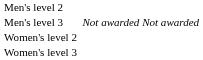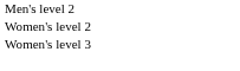- row: Men's level 3 | Not awarded | Not awarded
